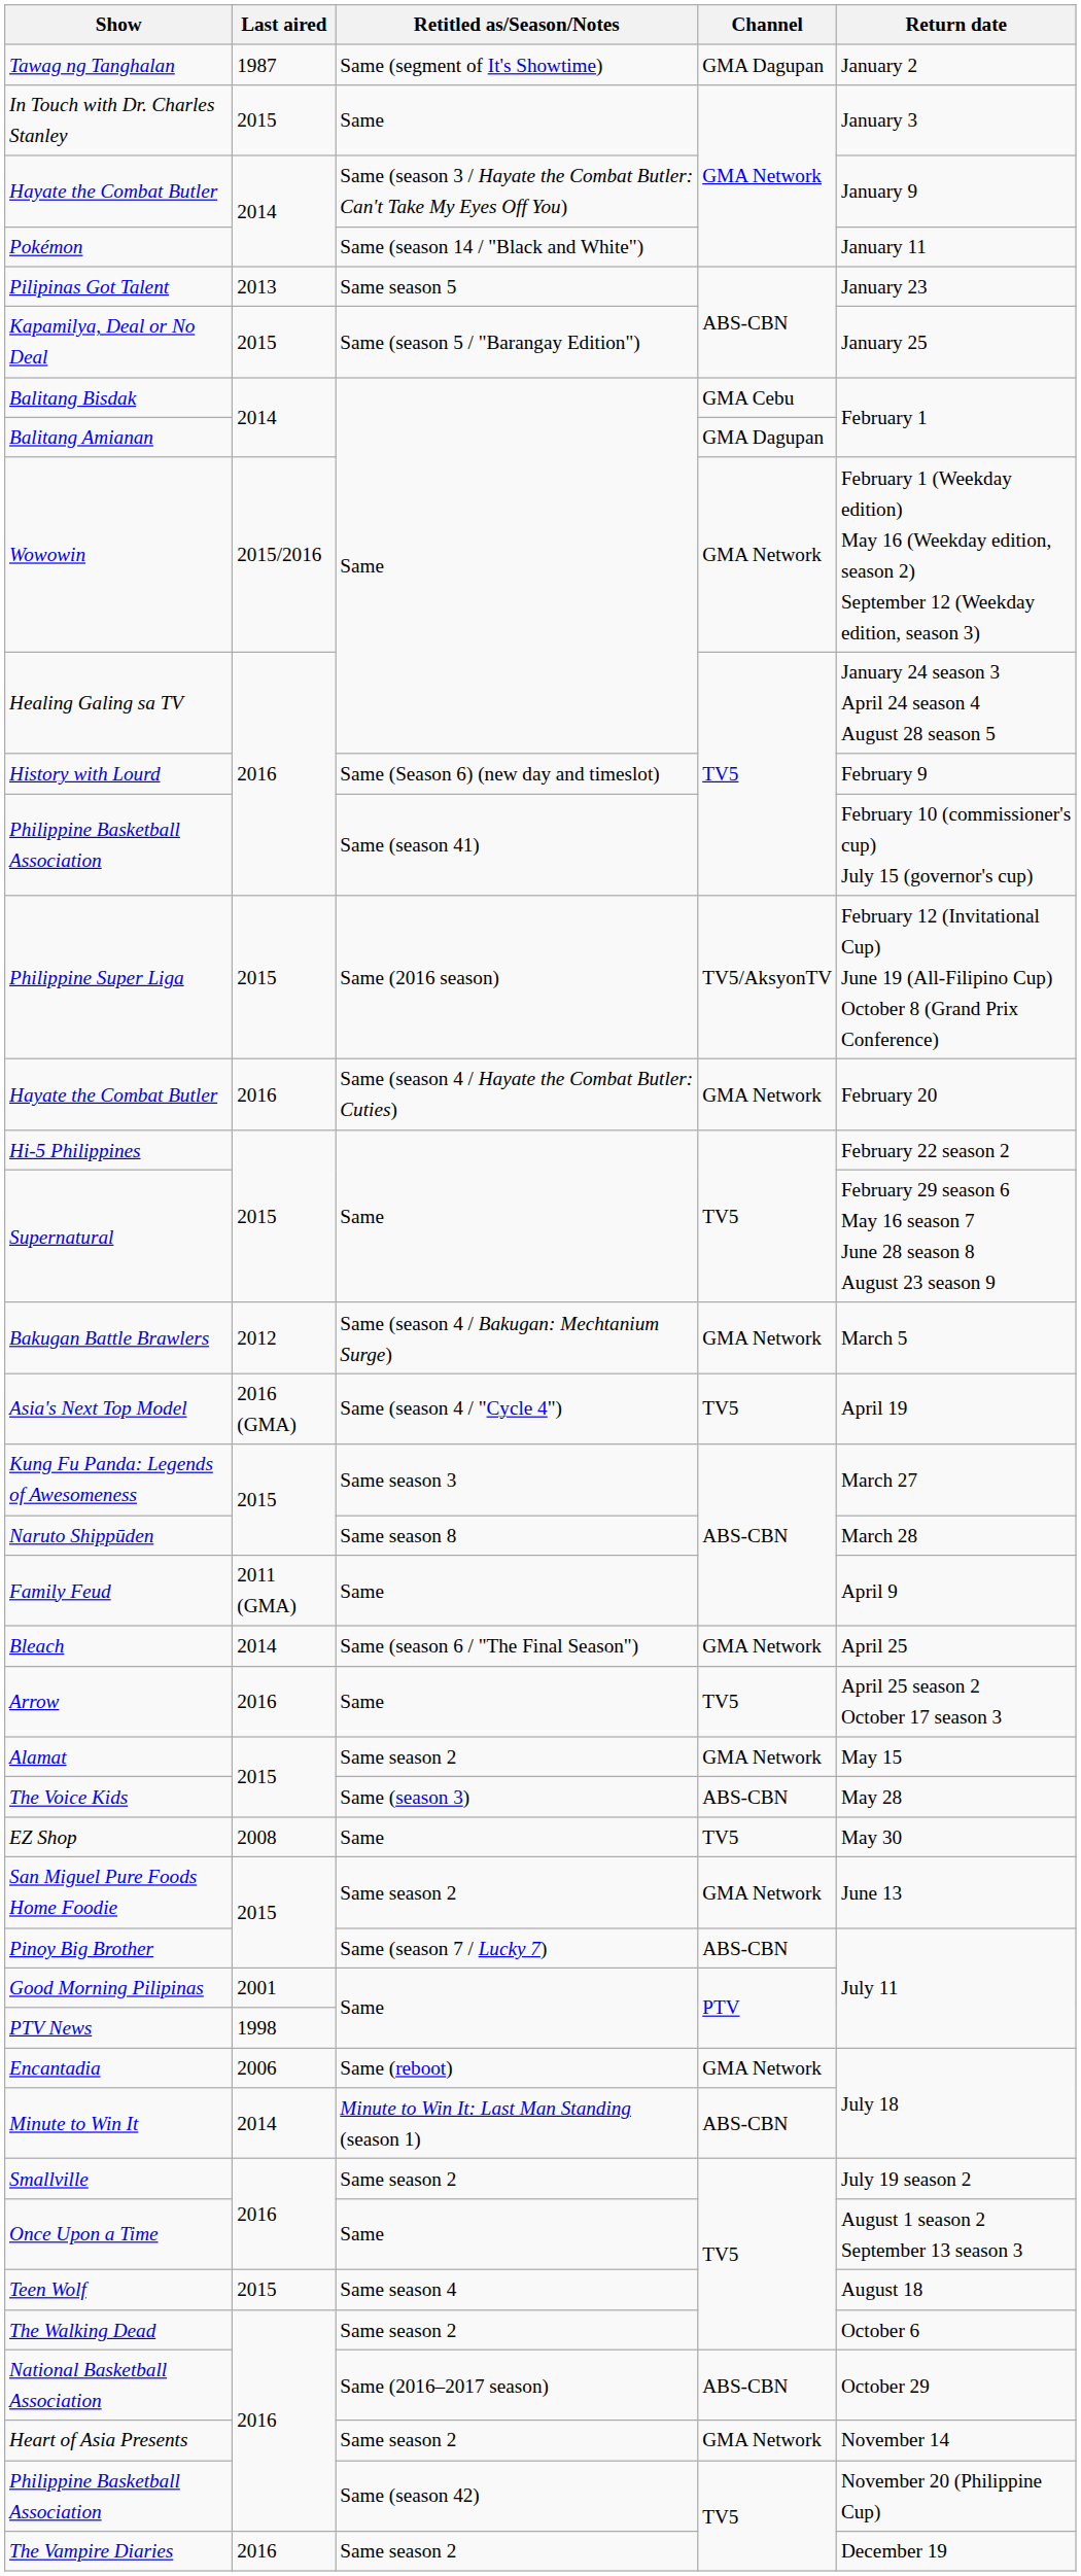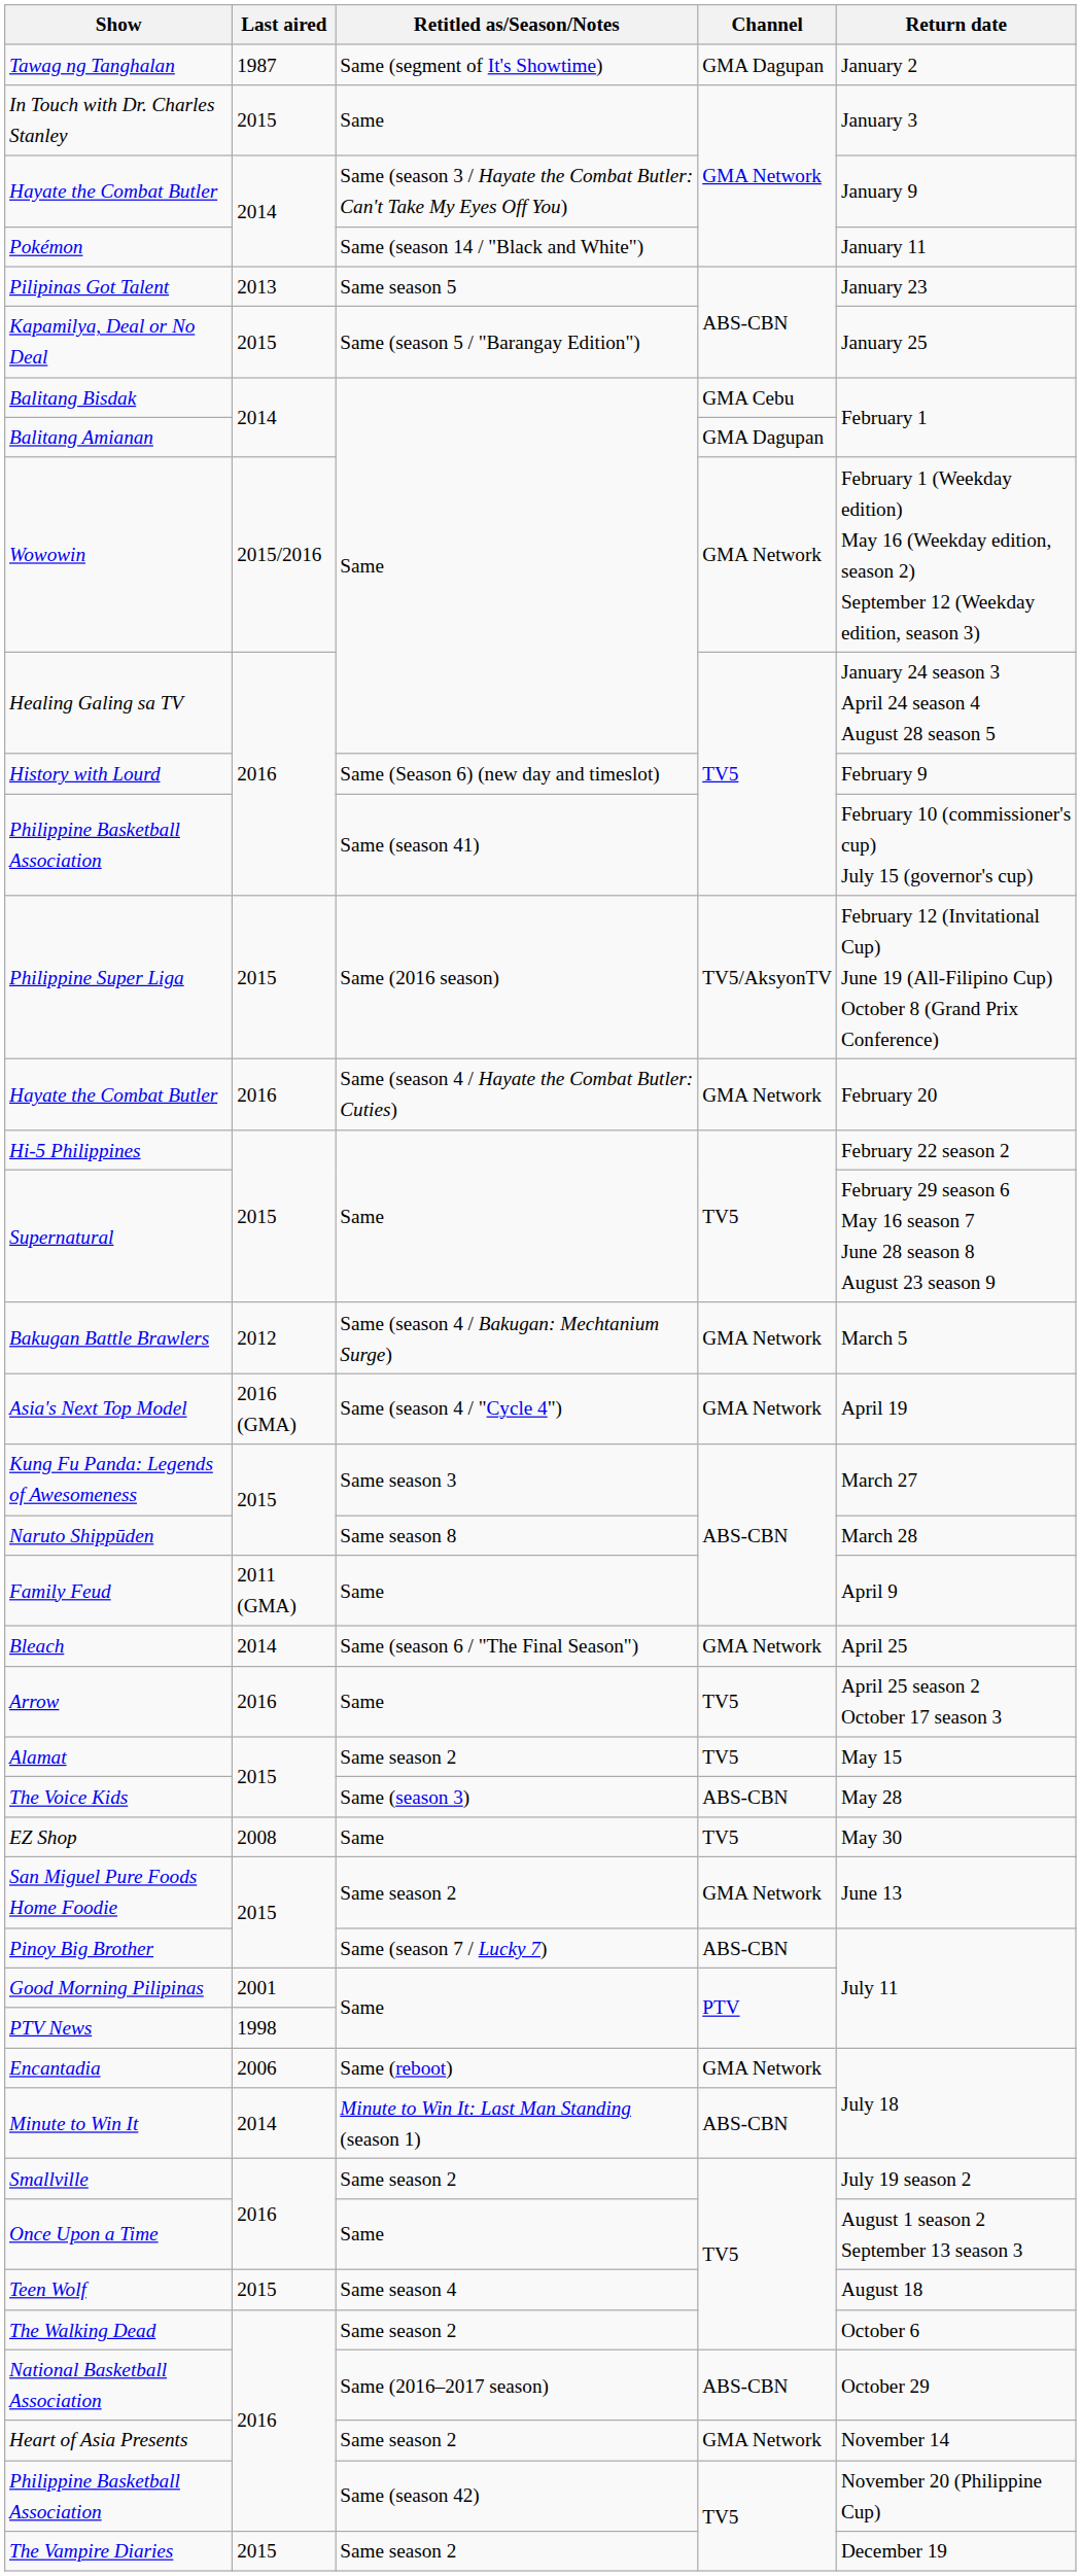Asia's Next Top Model | Channel: TV5 -> GMA Network
Alamat | Channel: GMA Network -> TV5
The Vampire Diaries | Last aired: 2016 -> 2015
